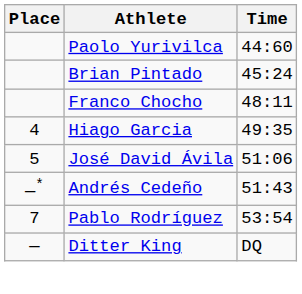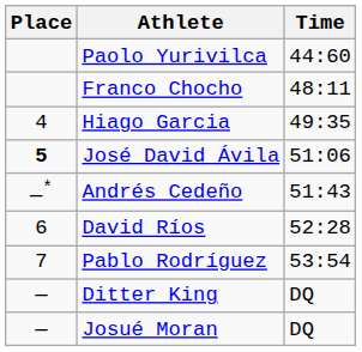- row: Brian Pintado | 45:24
José David Ávila | Place: normal -> bold
+ row: 6 | David Ríos | 52:28
+ row: — | Josué Moran | DQ
